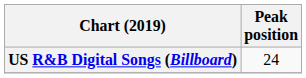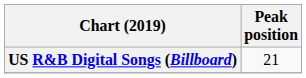US R&B Digital Songs (Billboard) | Peak position: 24 -> 21
